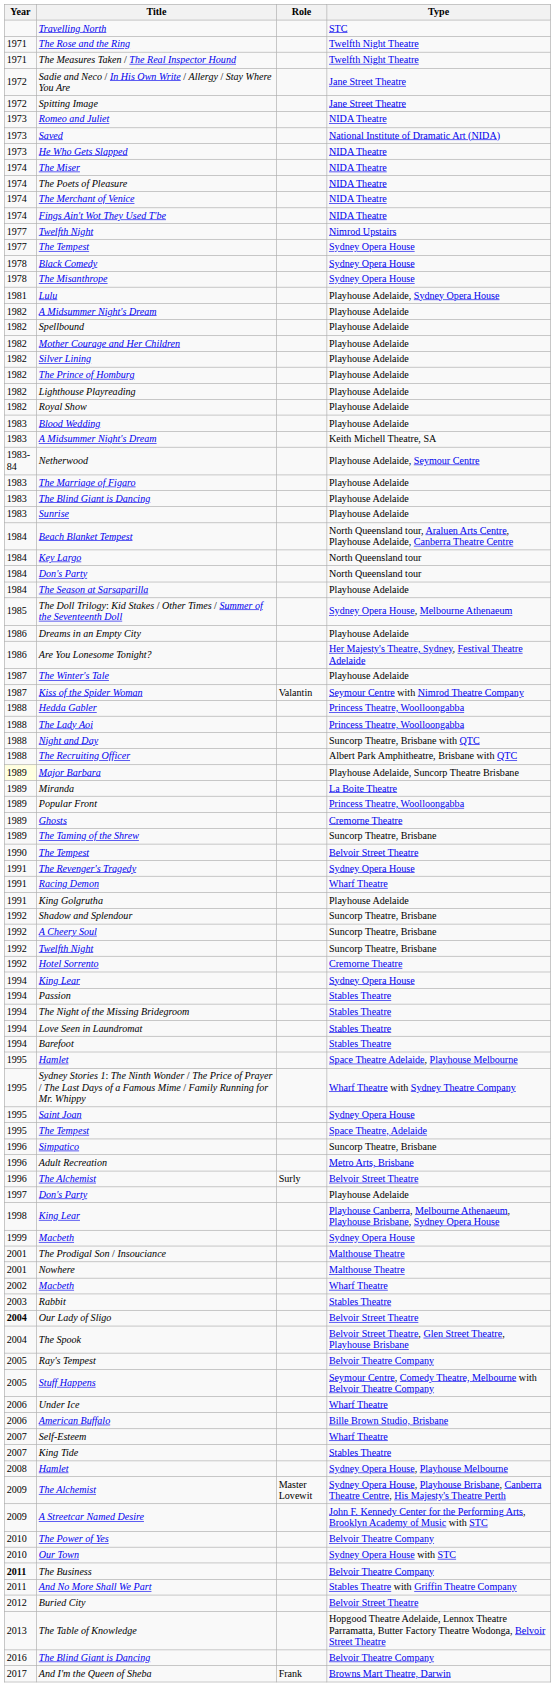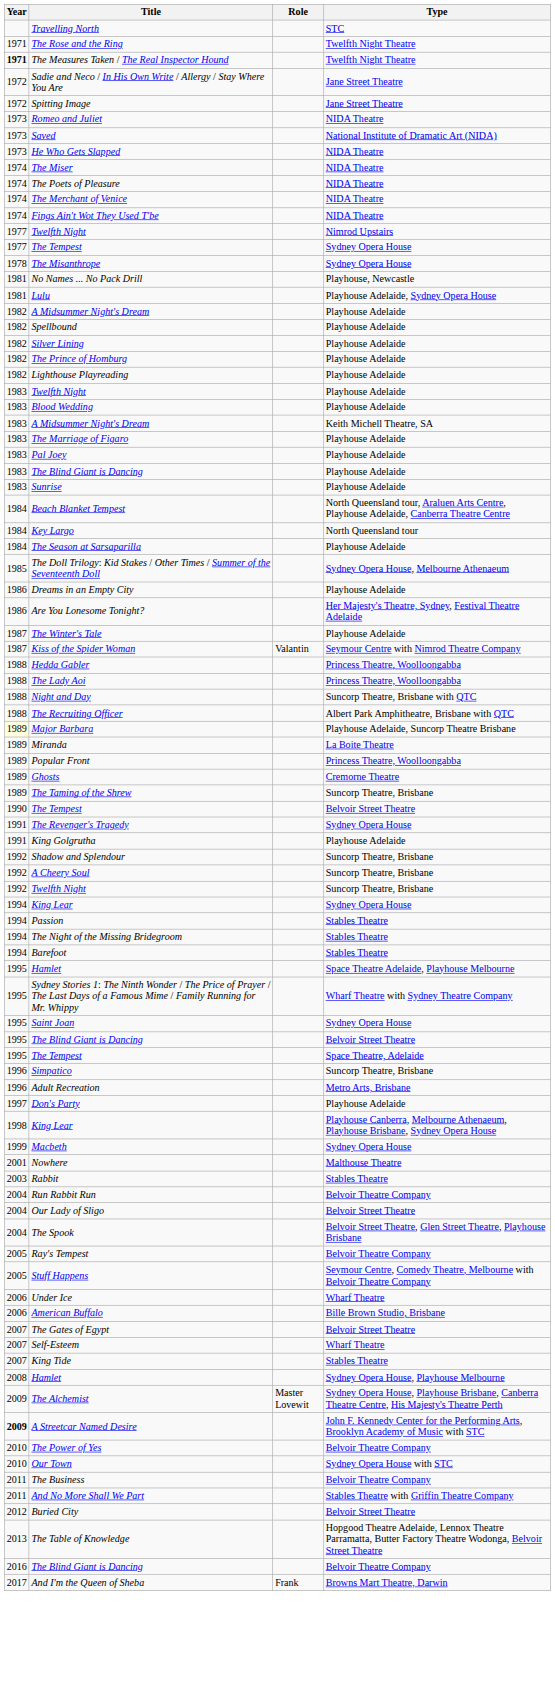The Measures Taken / The Real Inspector Hound | Year: normal -> bold
- row: 1978 | Black Comedy | Sydney Opera House
+ row: 1981 | No Names ... No Pack Drill | Playhouse, Newcastle
- row: 1982 | Mother Courage and Her Children | Playhouse Adelaide
- row: 1982 | Royal Show | Playhouse Adelaide
+ row: 1983 | Twelfth Night | Playhouse Adelaide
- row: 1983-84 | Netherwood | Playhouse Adelaide, Seymour Centre
+ row: 1983 | Pal Joey | Playhouse Adelaide
- row: 1984 | Don's Party | North Queensland tour
- row: 1991 | Racing Demon | Wharf Theatre
- row: 1992 | Hotel Sorrento | Cremorne Theatre
- row: 1994 | Love Seen in Laundromat | Stables Theatre
+ row: 1995 | The Blind Giant is Dancing | Belvoir Street Theatre
- row: 1996 | The Alchemist | Surly | Belvoir Street Theatre
- row: 2001 | The Prodigal Son / Insouciance | Malthouse Theatre
- row: 2002 | Macbeth | Wharf Theatre
+ row: 2004 | Run Rabbit Run | Belvoir Theatre Company
Our Lady of Sligo | Year: bold -> normal
+ row: 2007 | The Gates of Egypt | Belvoir Street Theatre
A Streetcar Named Desire | Year: normal -> bold
The Business | Year: bold -> normal
